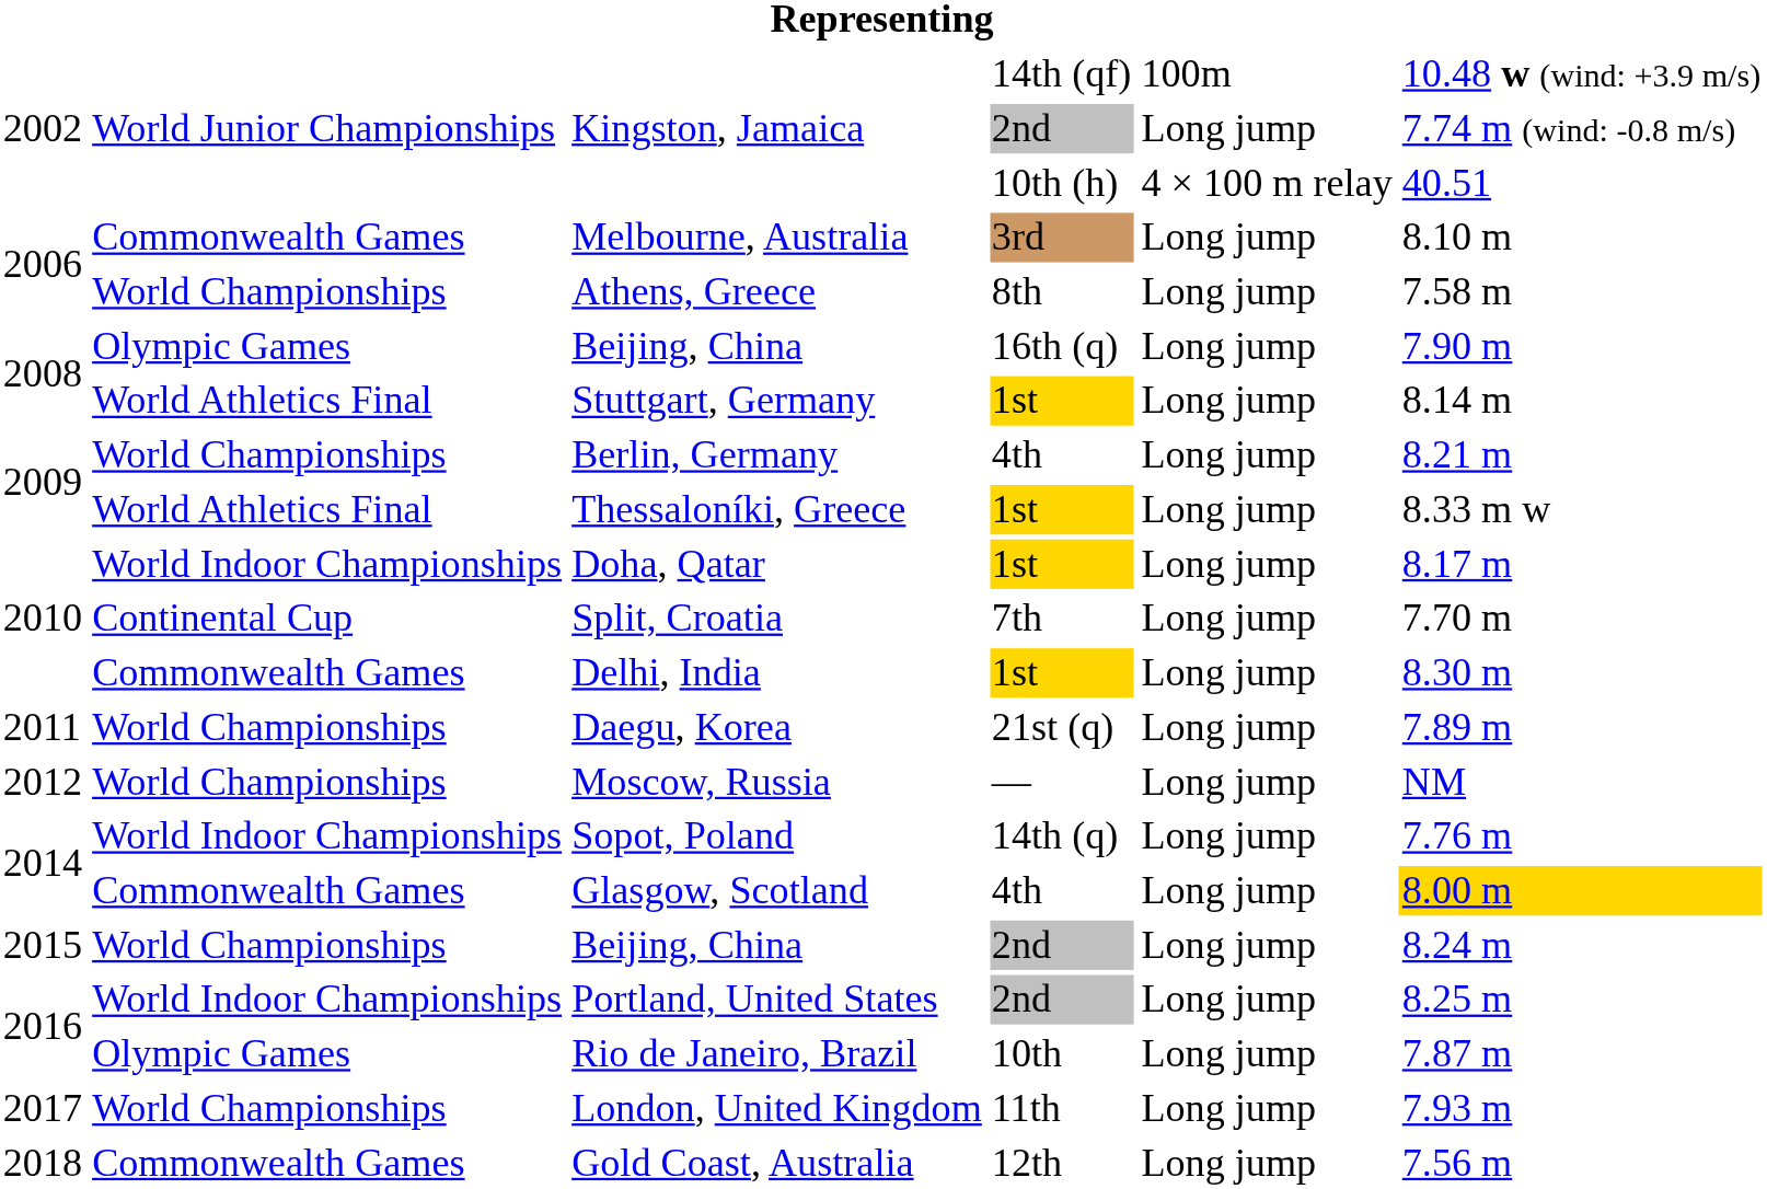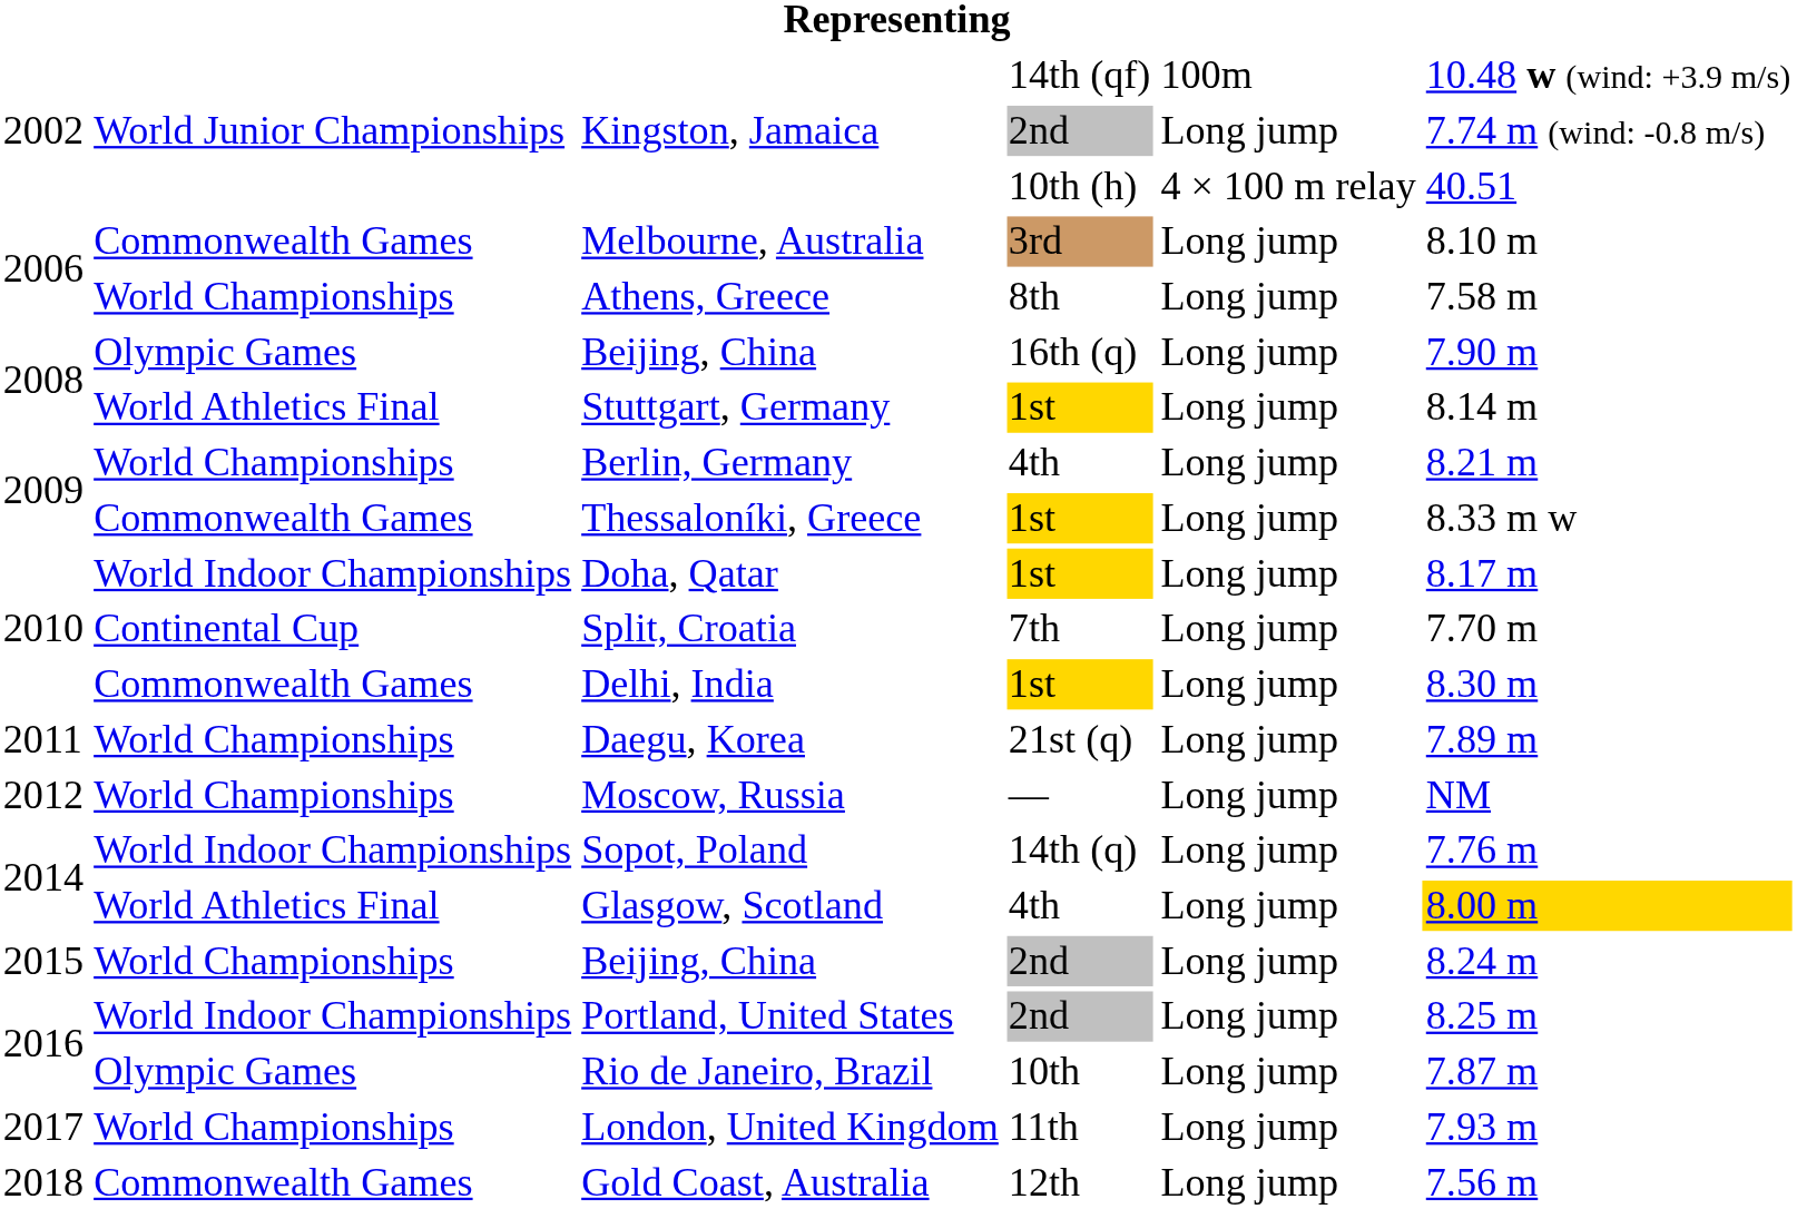Thessaloníki, Greece | column 2: World Athletics Final -> Commonwealth Games
Glasgow, Scotland | column 2: Commonwealth Games -> World Athletics Final
